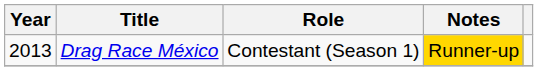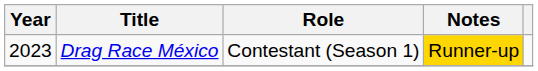Drag Race México | Year: 2013 -> 2023
